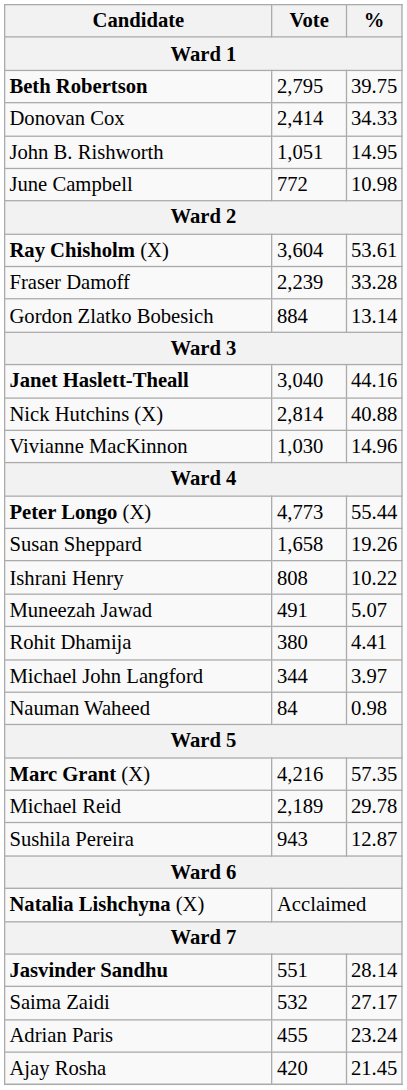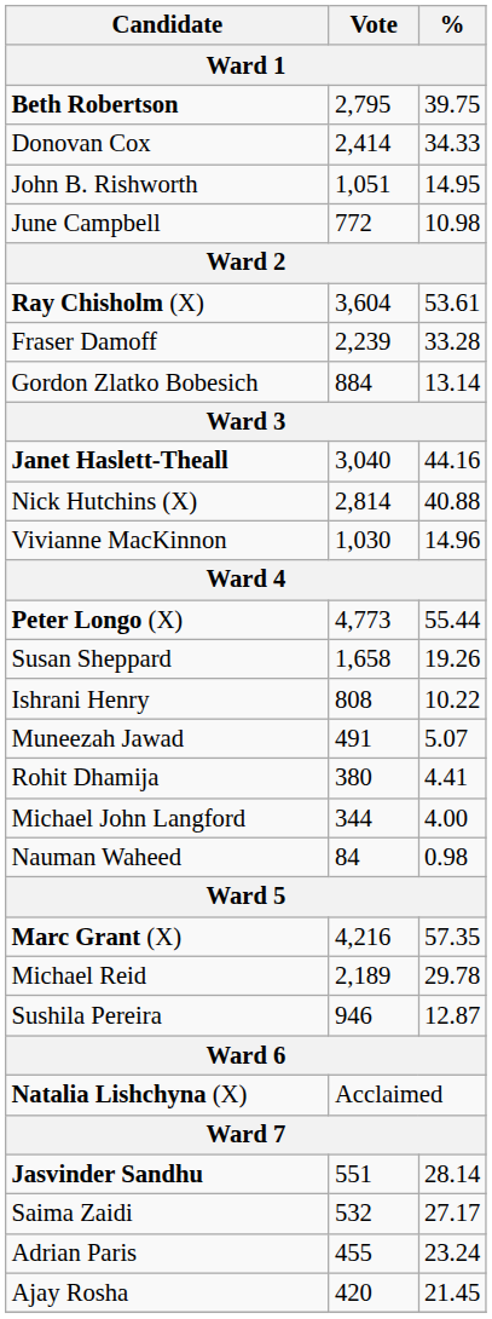Michael John Langford | %: 3.97 -> 4.00
Sushila Pereira | Vote: 943 -> 946
